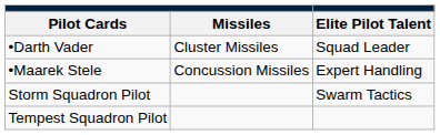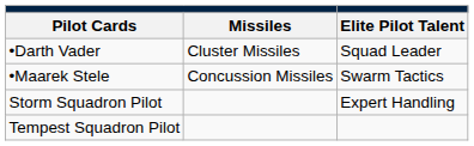•Maarek Stele | column 3: Expert Handling -> Swarm Tactics
Storm Squadron Pilot | column 3: Swarm Tactics -> Expert Handling
